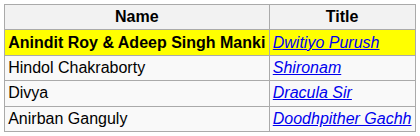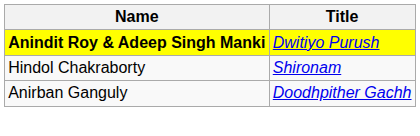- row: Divya | Dracula Sir
